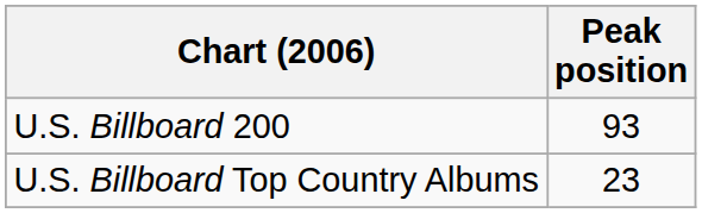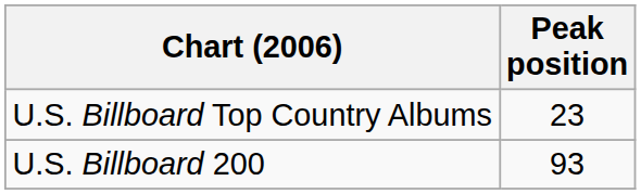rows swapped: U.S. Billboard Top Country Albums <-> U.S. Billboard 200
